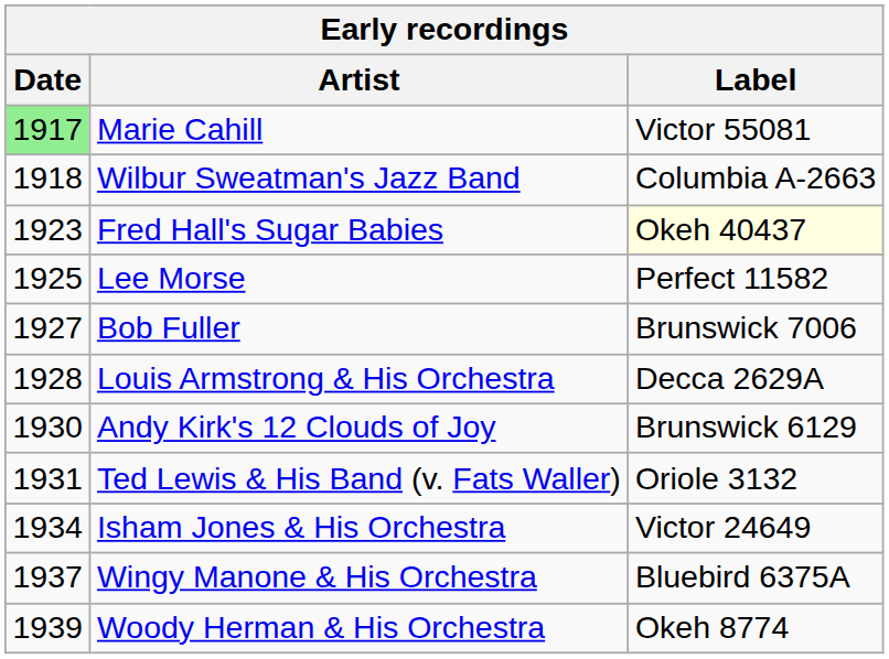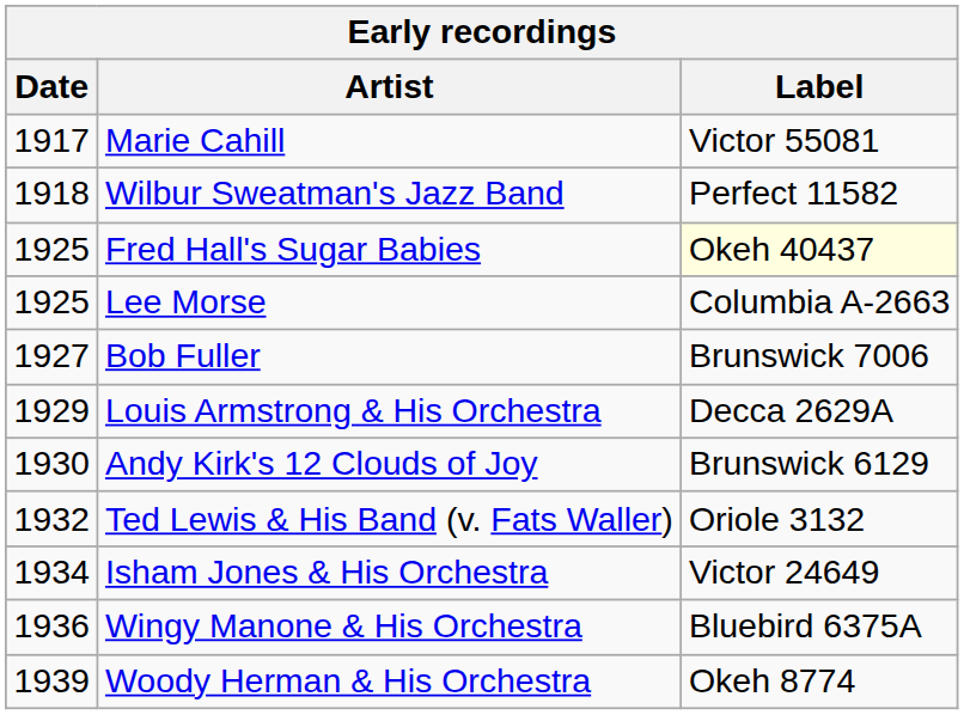Marie Cahill | Date: lightgreen background -> no background
Wilbur Sweatman's Jazz Band | Label: Columbia A-2663 -> Perfect 11582
Fred Hall's Sugar Babies | Date: 1923 -> 1925
Lee Morse | Label: Perfect 11582 -> Columbia A-2663
Louis Armstrong & His Orchestra | Date: 1928 -> 1929
Ted Lewis & His Band (v. Fats Waller) | Date: 1931 -> 1932
Wingy Manone & His Orchestra | Date: 1937 -> 1936
